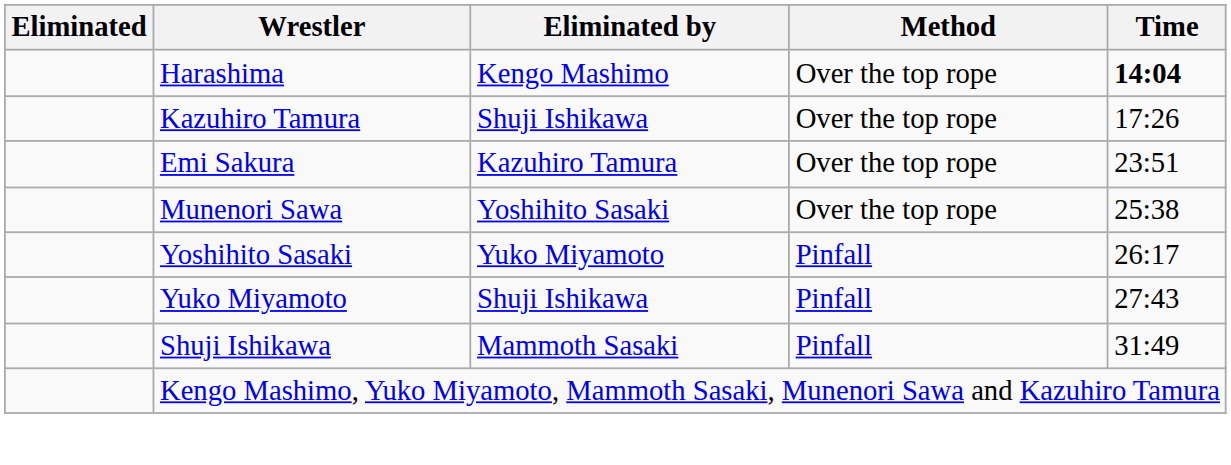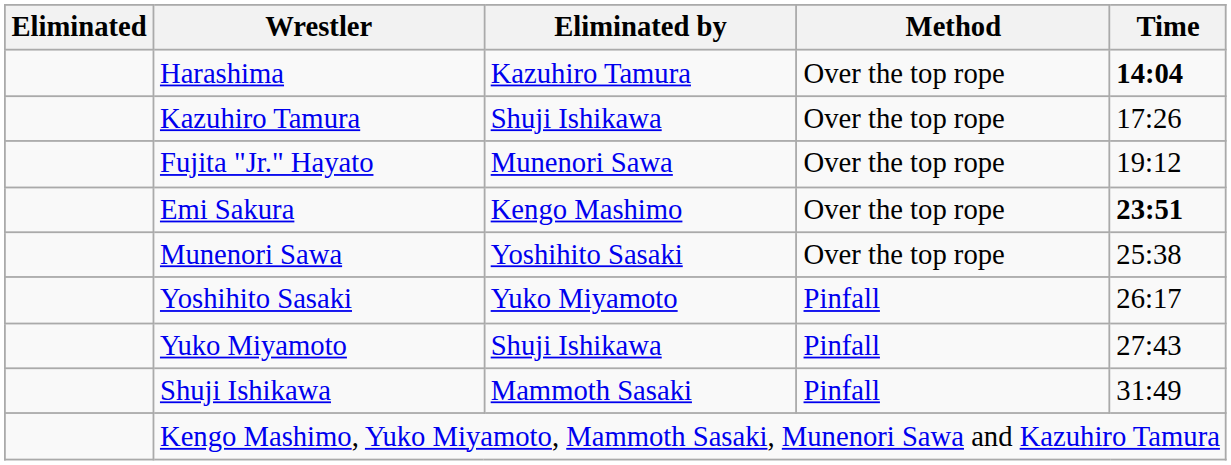Harashima | Eliminated by: Kengo Mashimo -> Kazuhiro Tamura
+ row: Fujita "Jr." Hayato | Munenori Sawa | Over the top rope | 19:12
Emi Sakura | Eliminated by: Kazuhiro Tamura -> Kengo Mashimo
Emi Sakura | Time: normal -> bold
